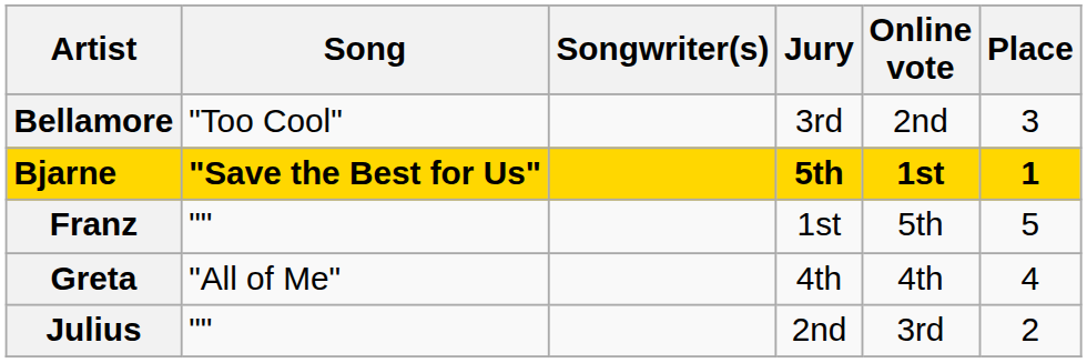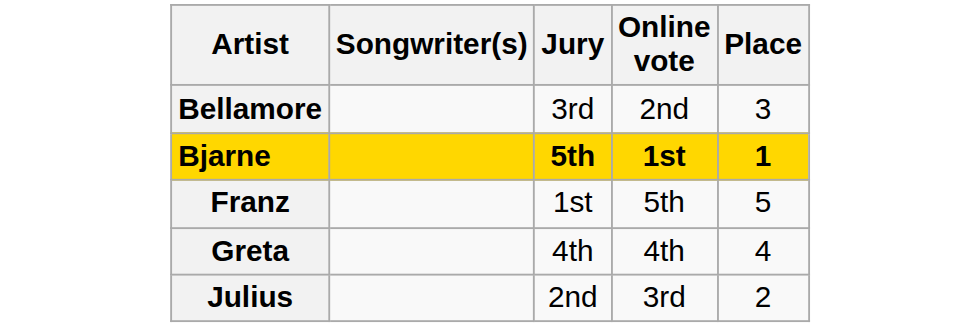- column: Song | "Too Cool" | "Save the Best for Us" | "" | "All of Me" | ""
